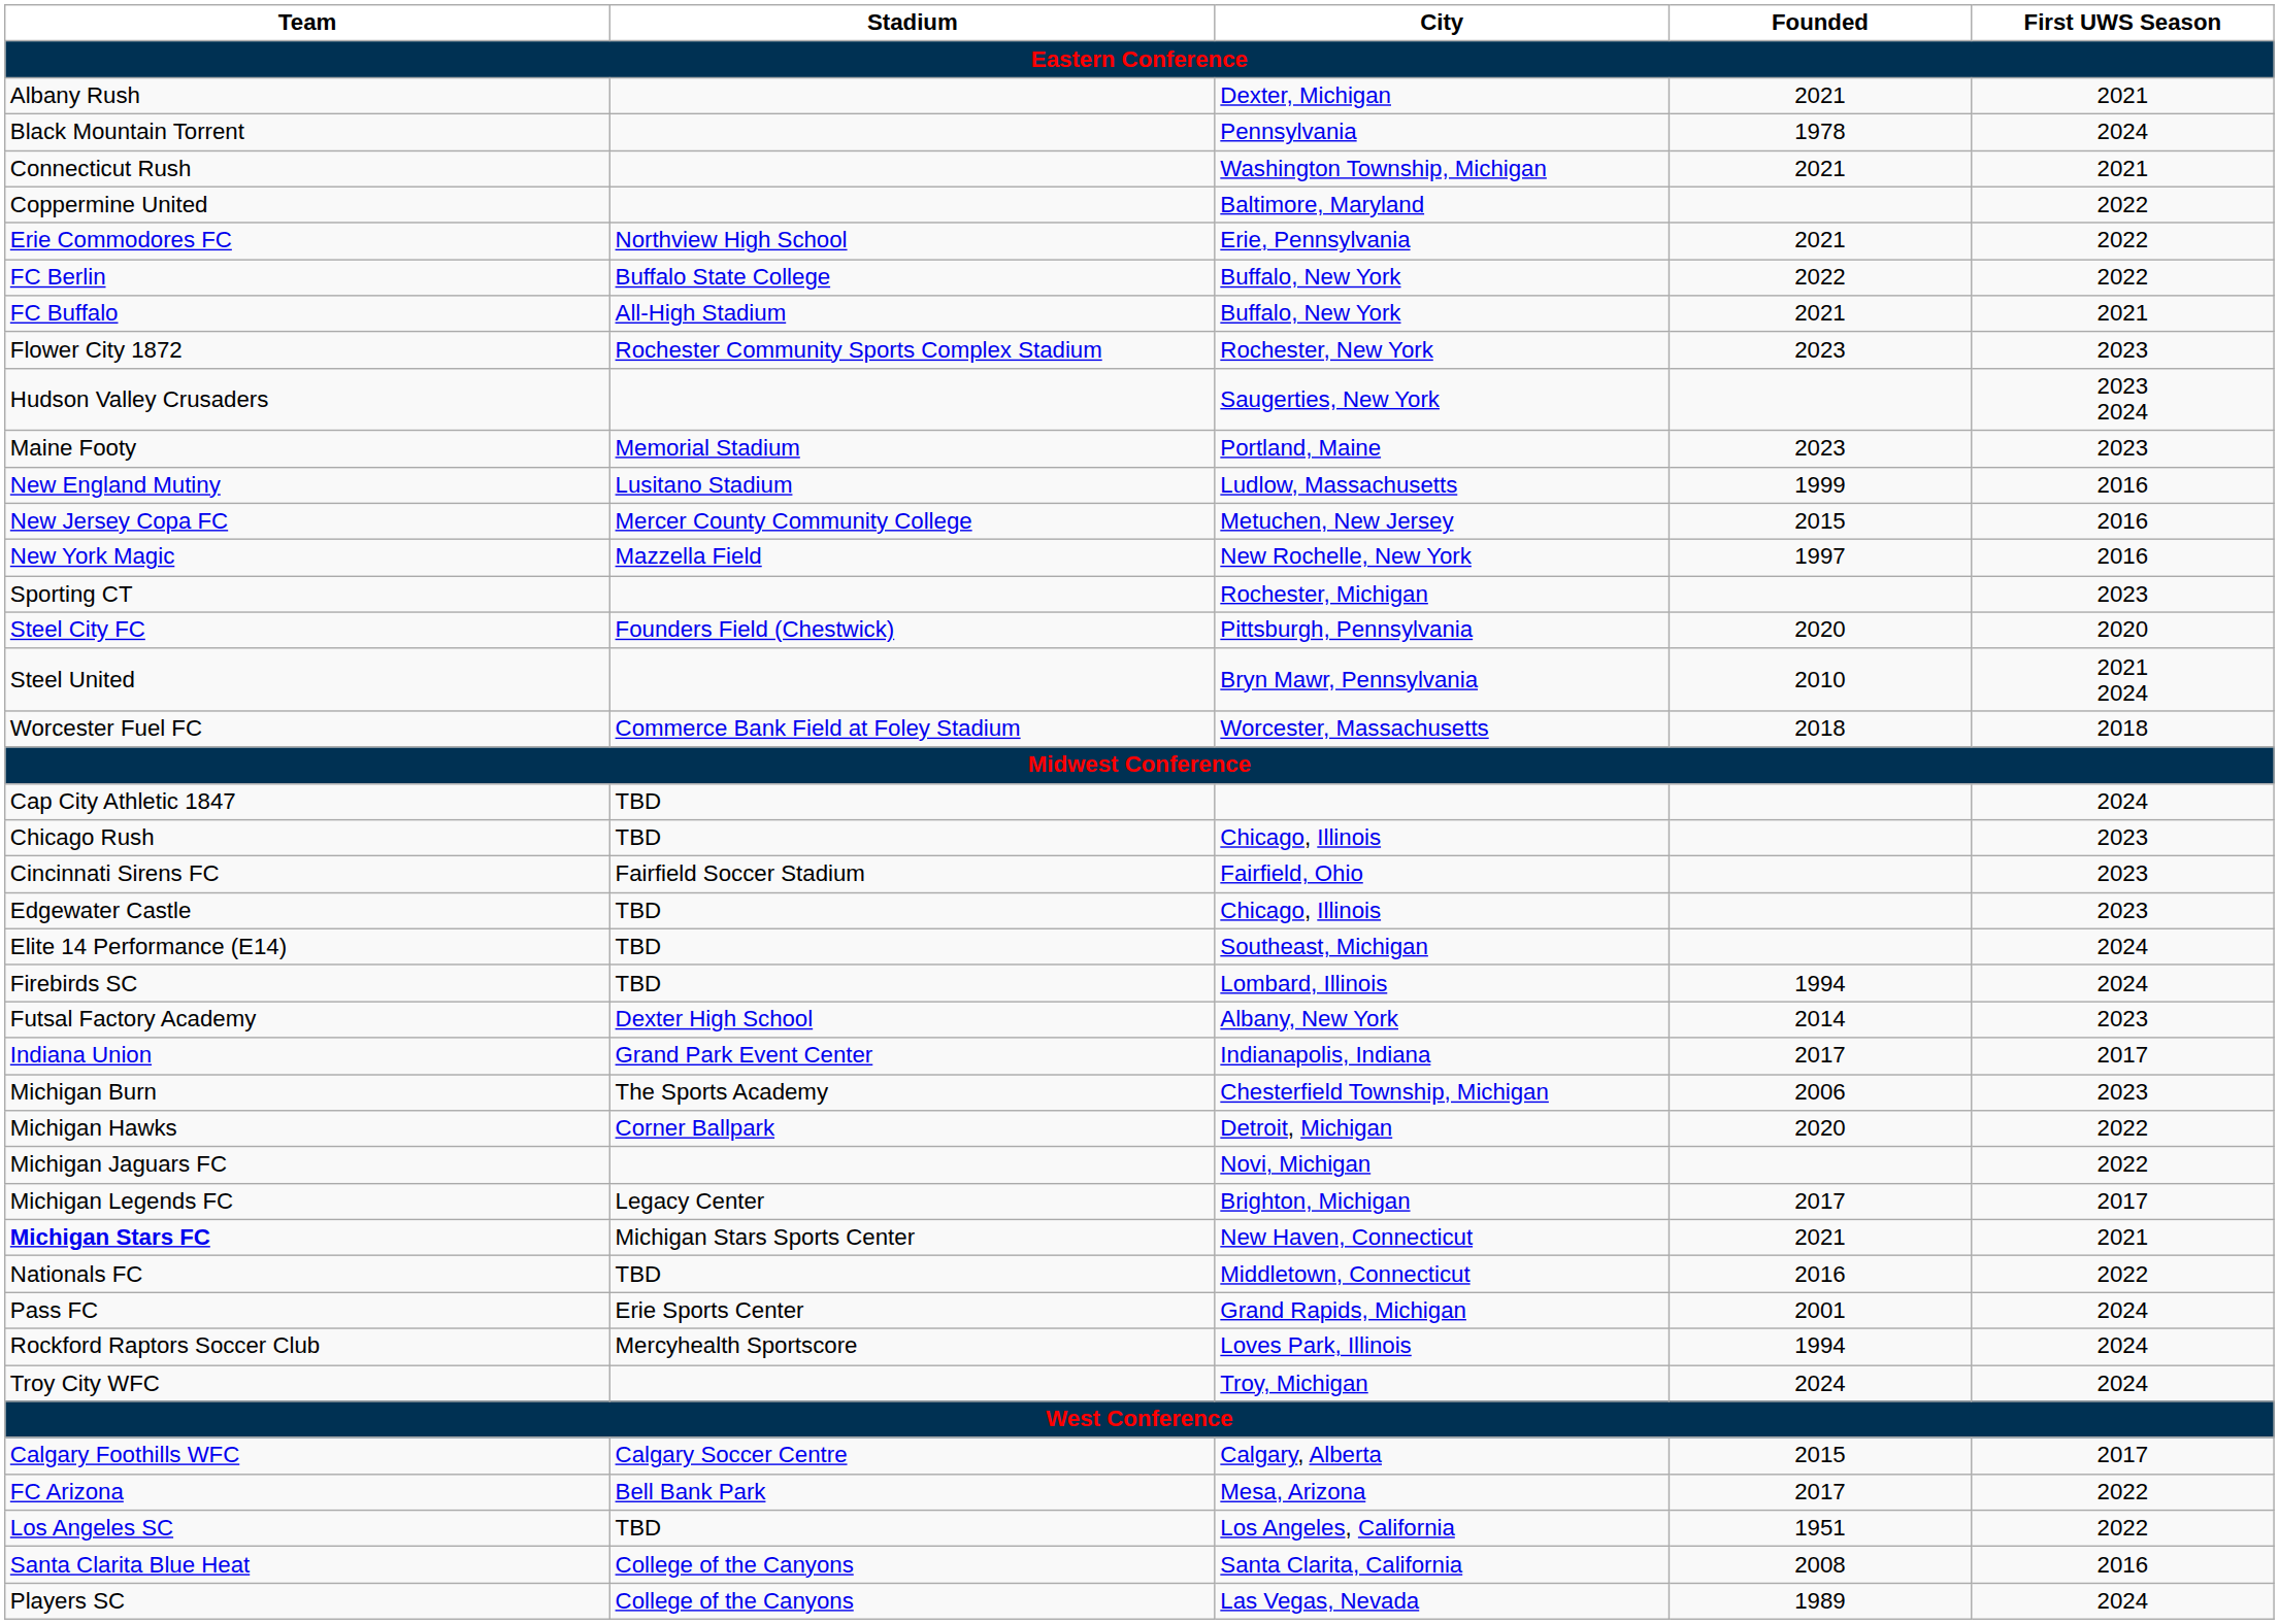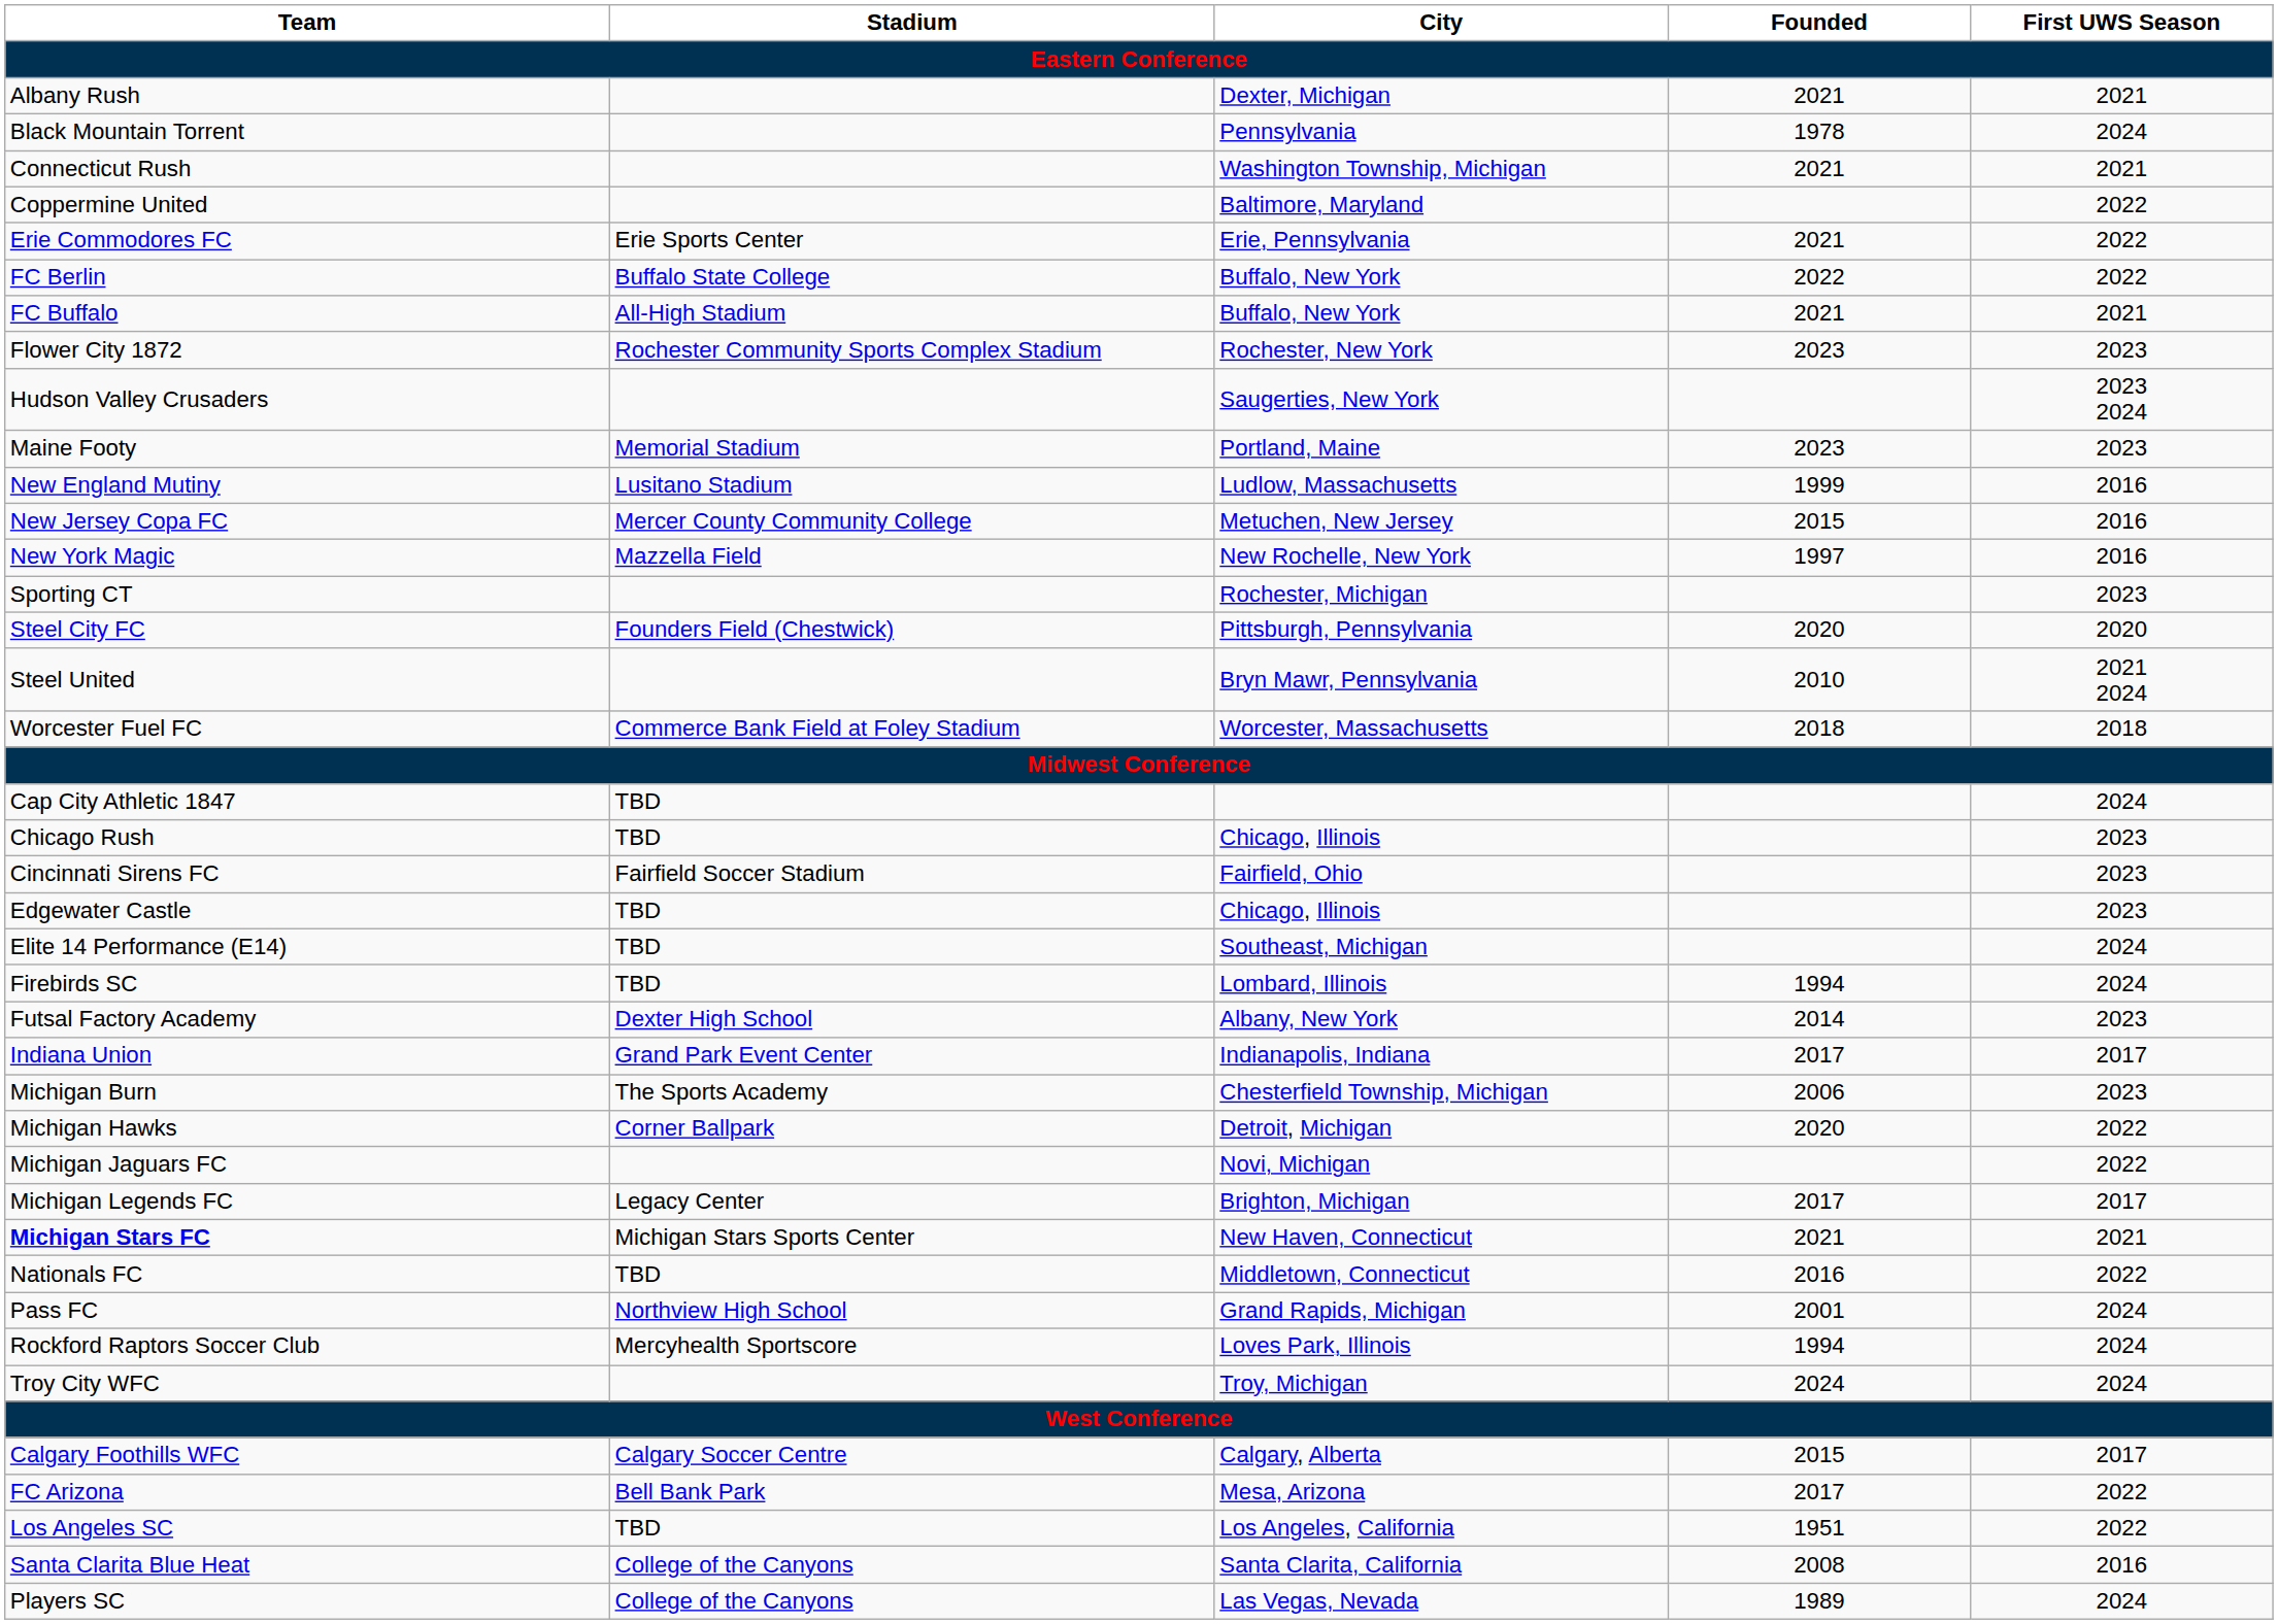Erie Commodores FC | Stadium: Northview High School -> Erie Sports Center
Pass FC | Stadium: Erie Sports Center -> Northview High School
